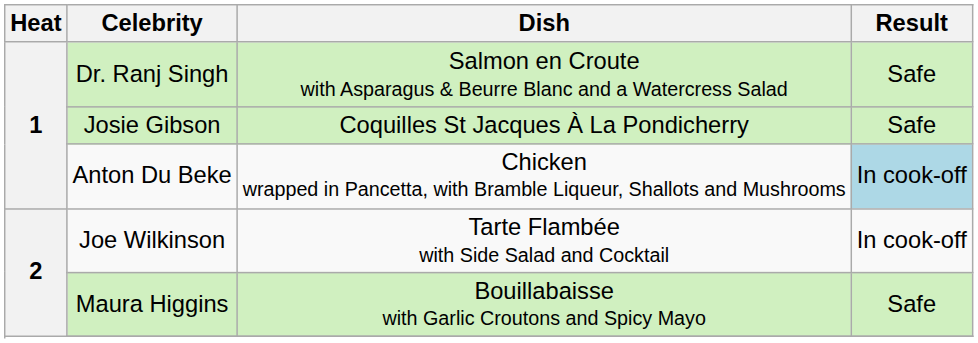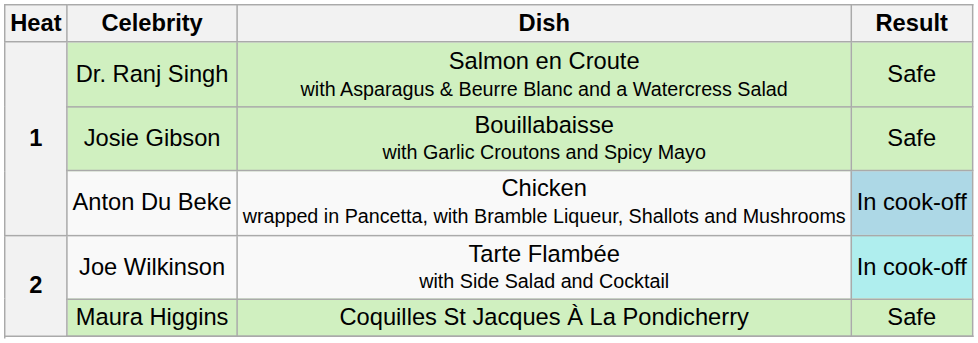Josie Gibson | Dish: Coquilles St Jacques À La Pondicherry -> Bouillabaisse with Garlic Croutons and Spicy Mayo
Joe Wilkinson | Result: no background -> paleturquoise background
Maura Higgins | Dish: Bouillabaisse with Garlic Croutons and Spicy Mayo -> Coquilles St Jacques À La Pondicherry
